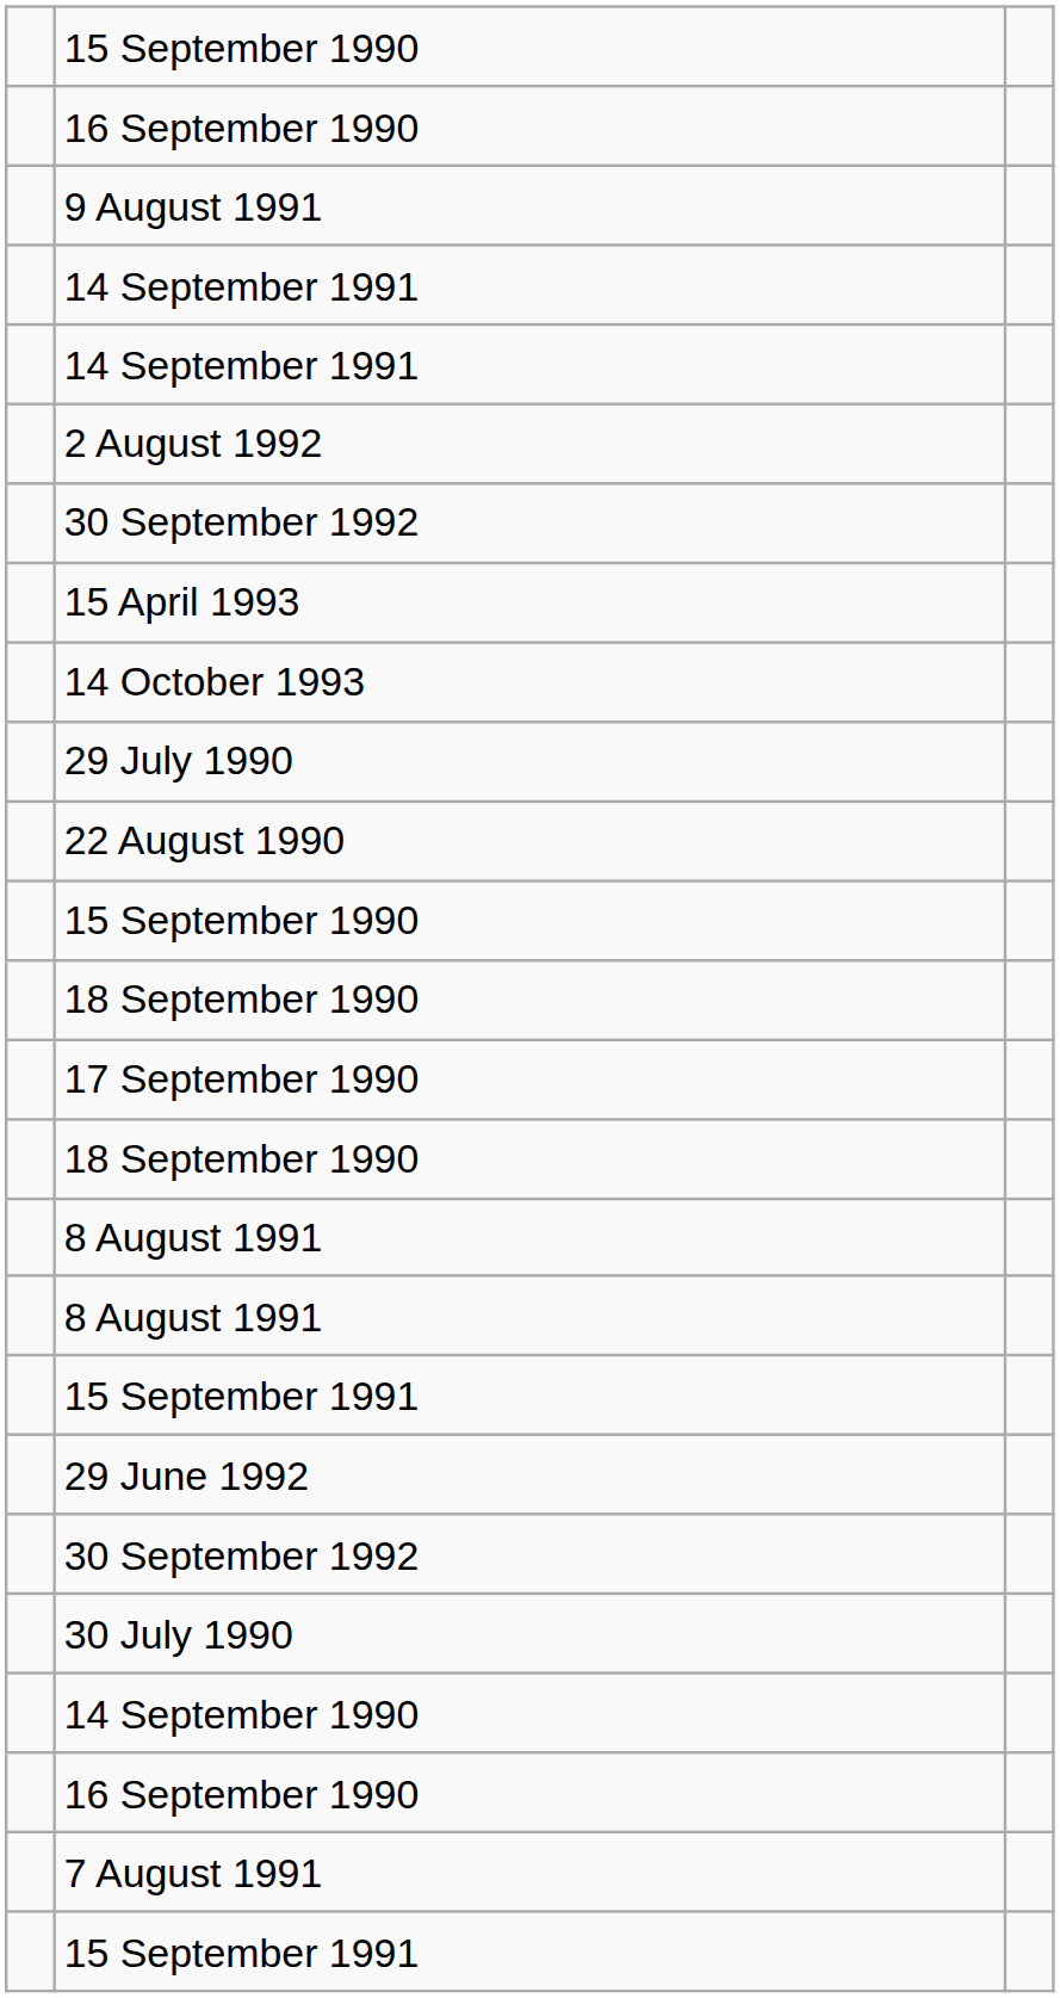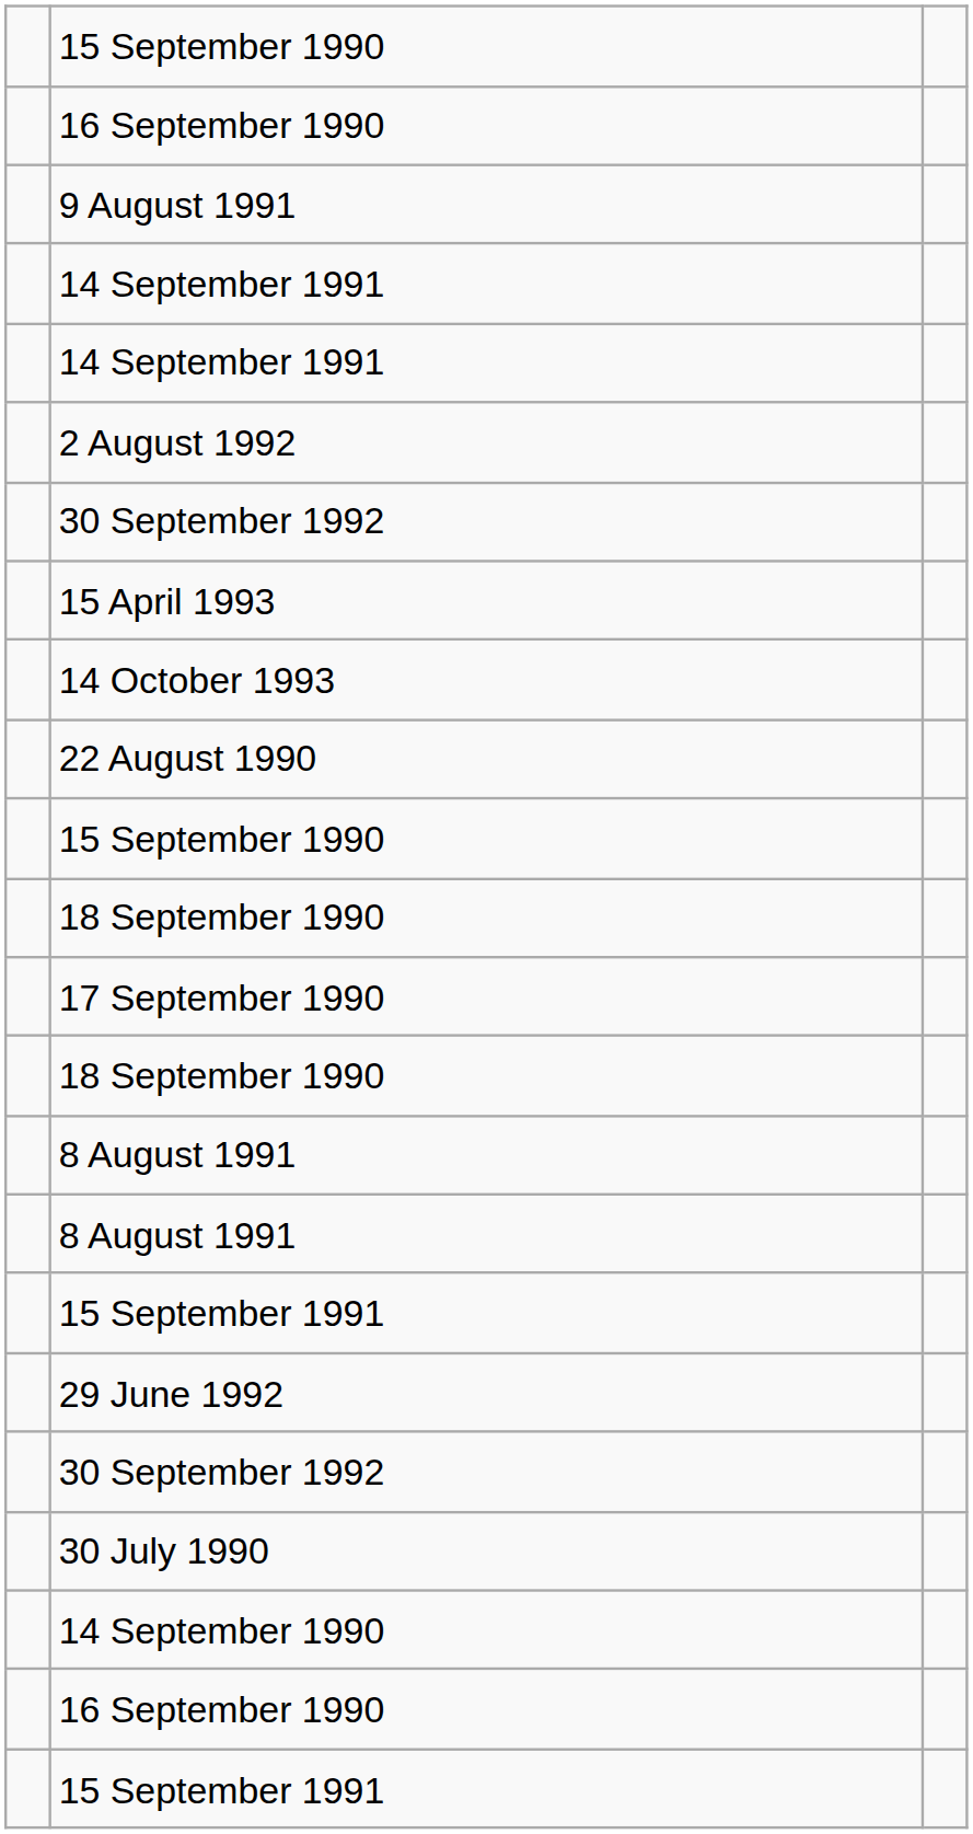- row: 29 July 1990
- row: 7 August 1991
